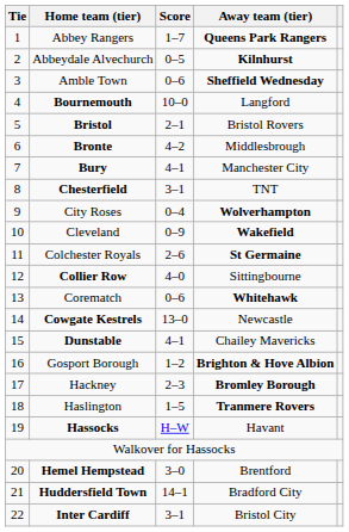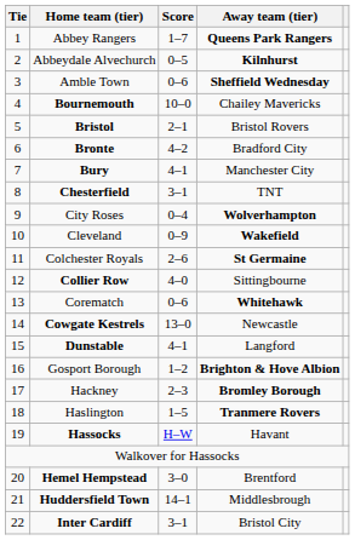Bournemouth | Away team (tier): Langford -> Chailey Mavericks
Bronte | Away team (tier): Middlesbrough -> Bradford City
Dunstable | Away team (tier): Chailey Mavericks -> Langford
Huddersfield Town | Away team (tier): Bradford City -> Middlesbrough
